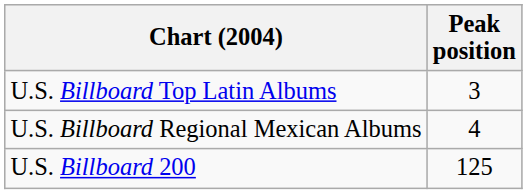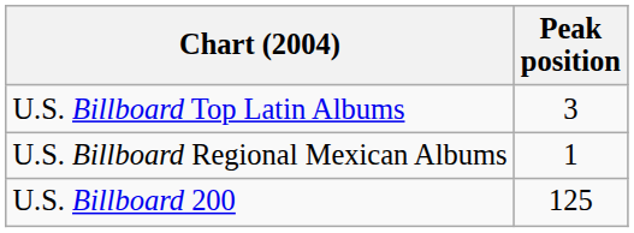U.S. Billboard Regional Mexican Albums | Peak position: 4 -> 1
